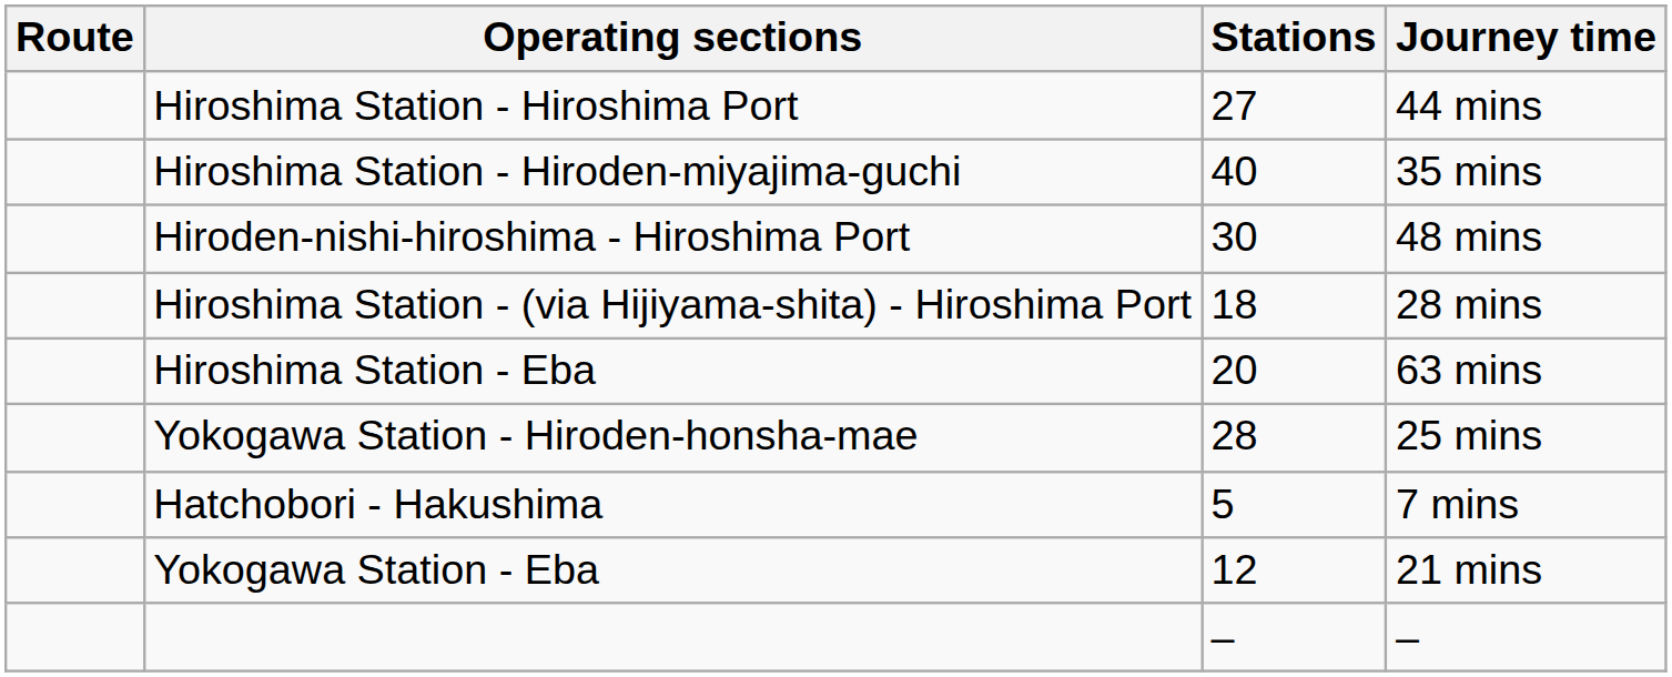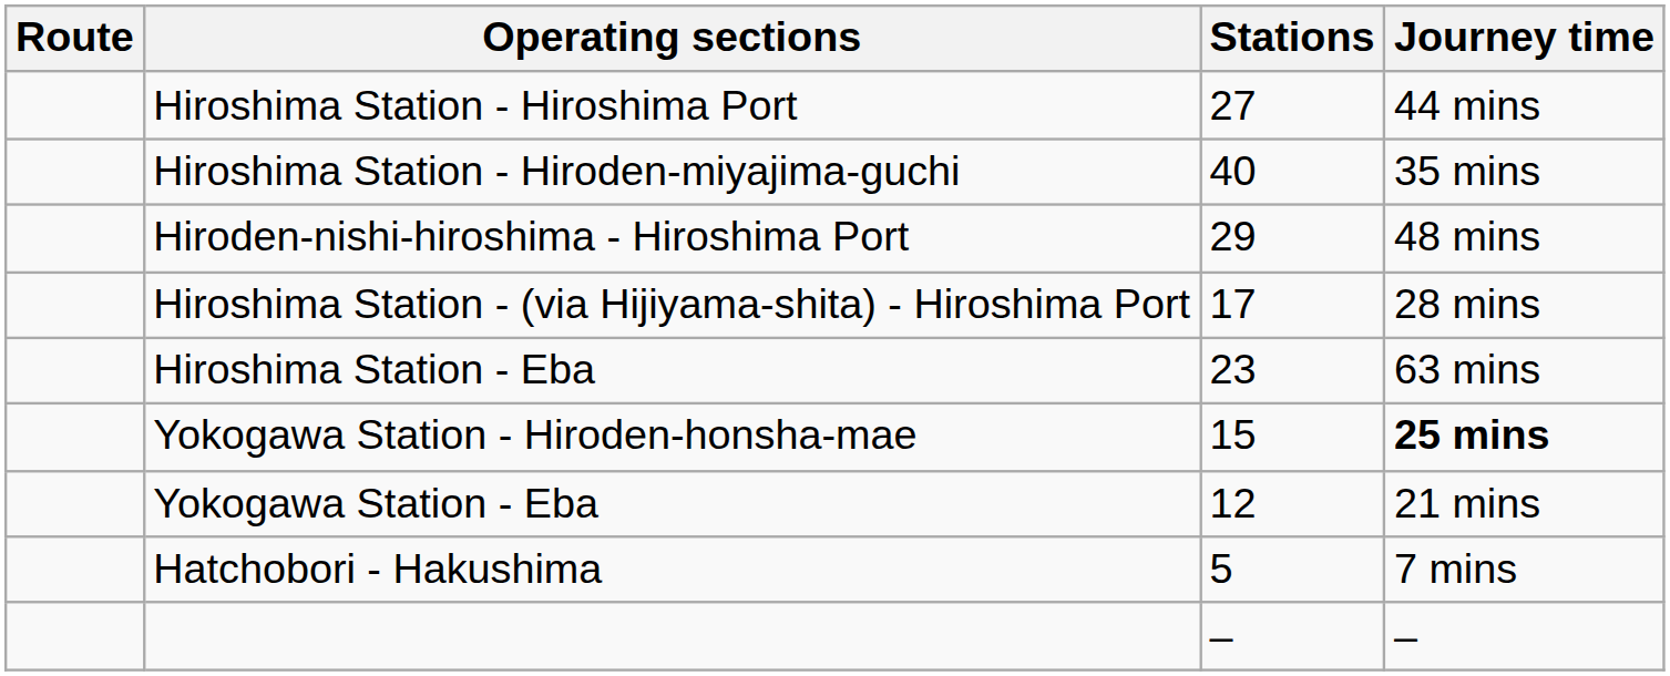Hiroden-nishi-hiroshima - Hiroshima Port | Stations: 30 -> 29
Hiroshima Station - (via Hijiyama-shita) - Hiroshima Port | Stations: 18 -> 17
Hiroshima Station - Eba | Stations: 20 -> 23
Yokogawa Station - Hiroden-honsha-mae | Stations: 28 -> 15
Yokogawa Station - Hiroden-honsha-mae | Journey time: normal -> bold
rows swapped: Yokogawa Station - Eba <-> Hatchobori - Hakushima
